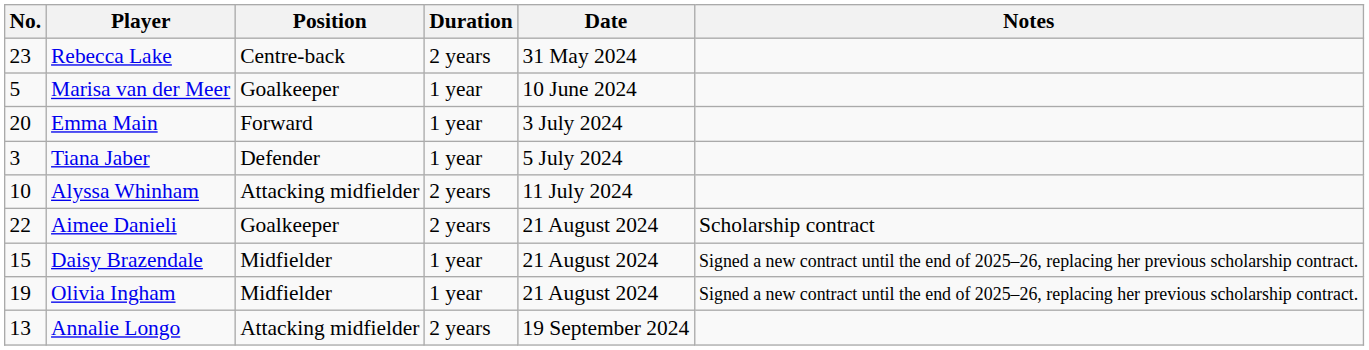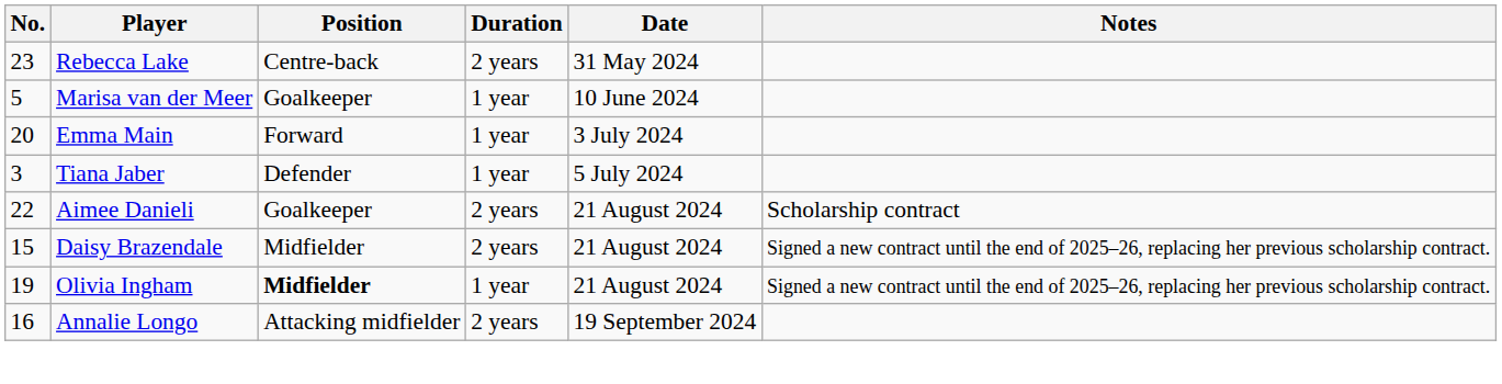- row: 10 | Alyssa Whinham | Attacking midfielder | 2 years | 11 July 2024
Daisy Brazendale | Duration: 1 year -> 2 years
Olivia Ingham | Position: normal -> bold
Annalie Longo | No.: 13 -> 16
